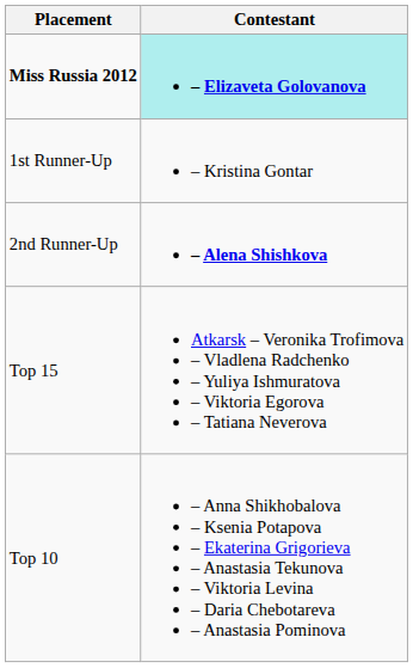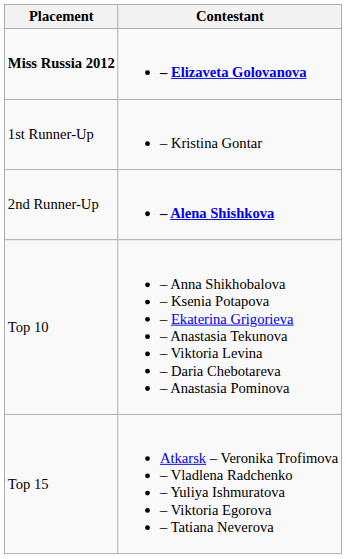Miss Russia 2012 | Contestant: paleturquoise background -> no background
rows swapped: Top 10 <-> Top 15
